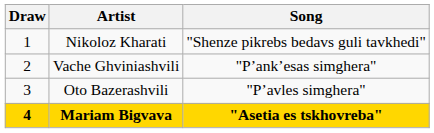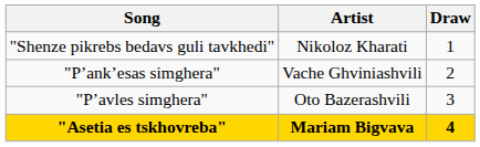columns swapped: Draw <-> Song
